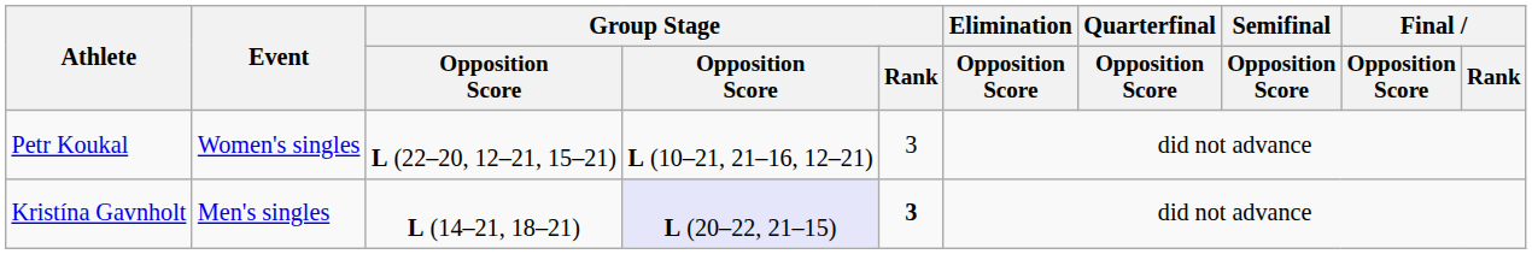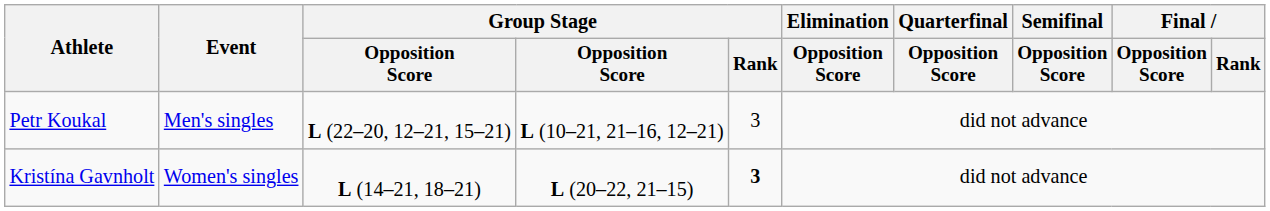Petr Koukal | Event: Women's singles -> Men's singles
Kristína Gavnholt | Event: Men's singles -> Women's singles
Kristína Gavnholt | column 4: lavender background -> no background
